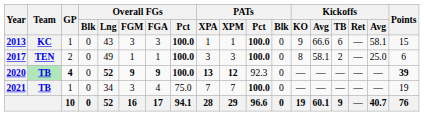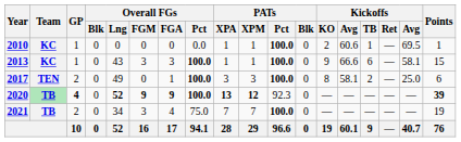+ row: 2010 | KC | 1 | 0 | 0 | 0 | 0 | 0.0 | 1 | 1 | 100.0 | 0 | 2 | 60.6 | 1 | — | 69.5 | 1
2017 | Overall FGs / FGM: 1 -> 0
2021 | GP: 1 -> 2
